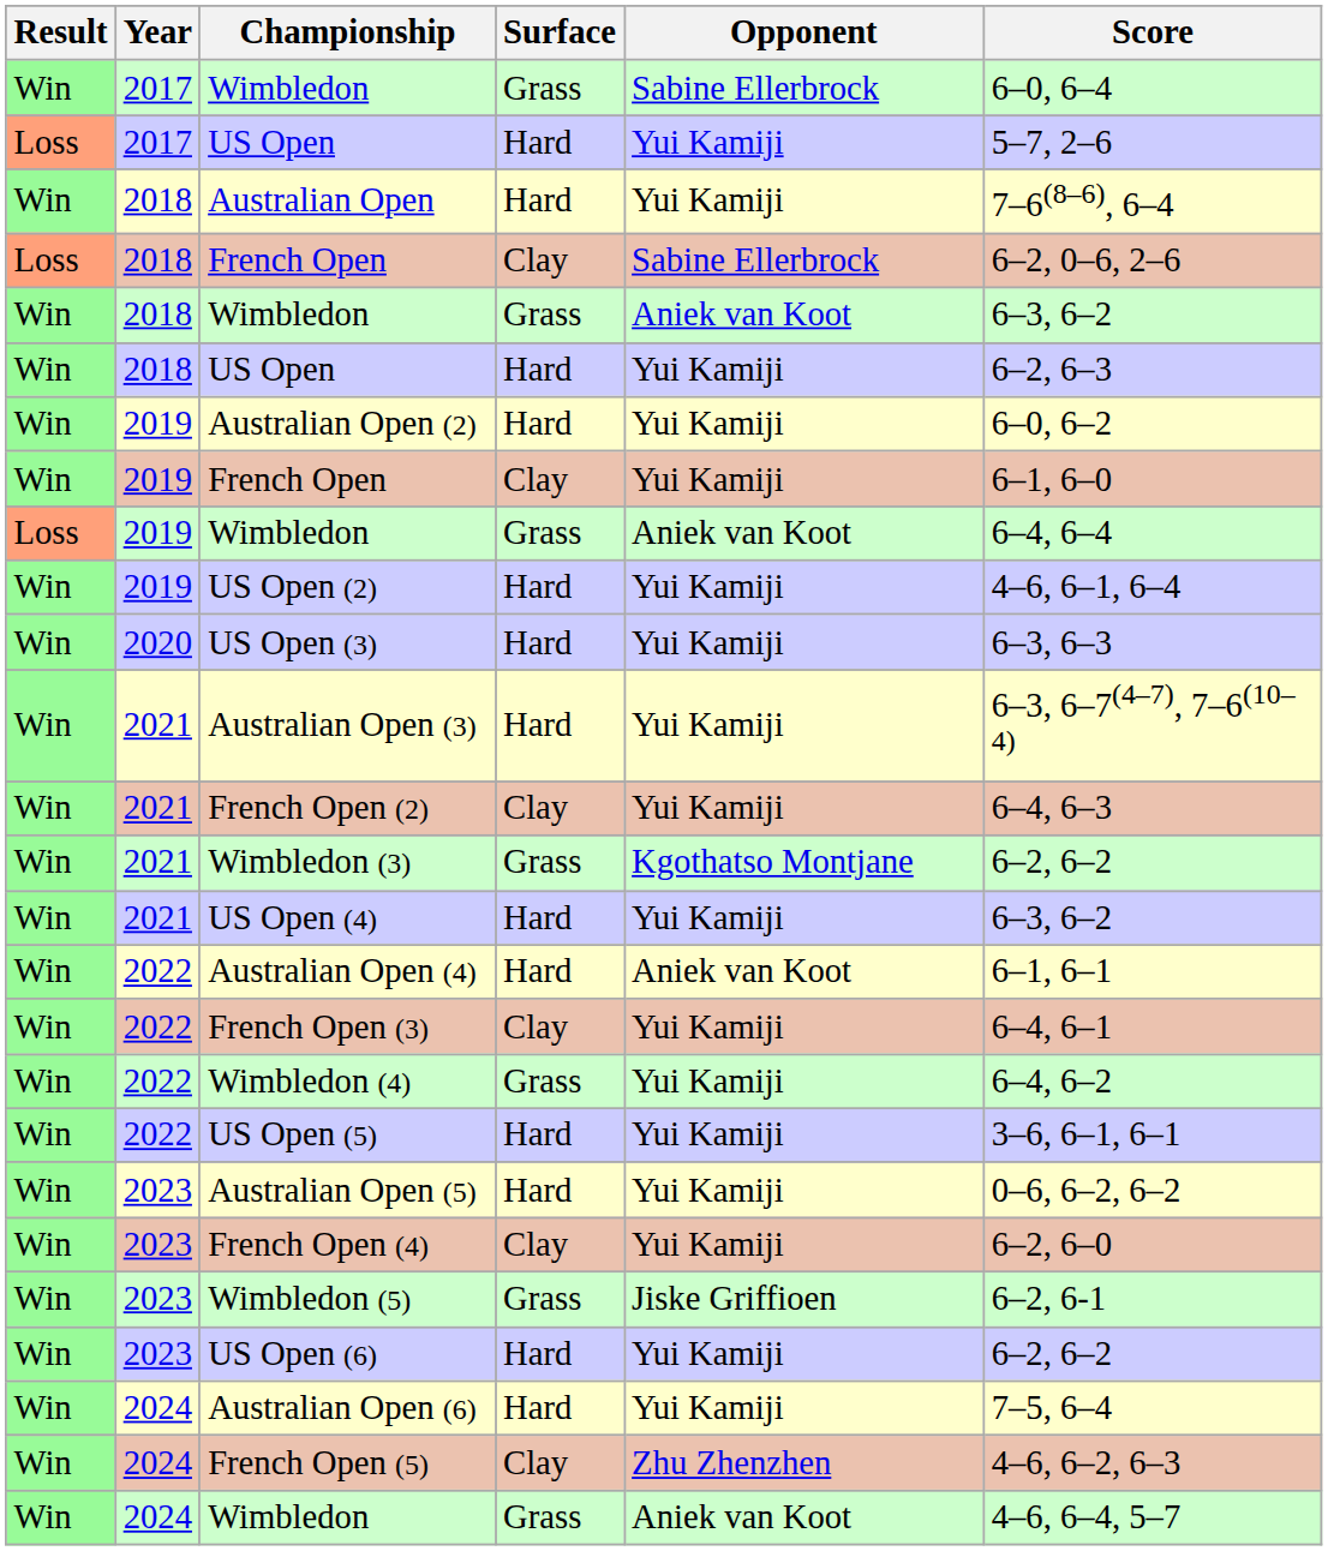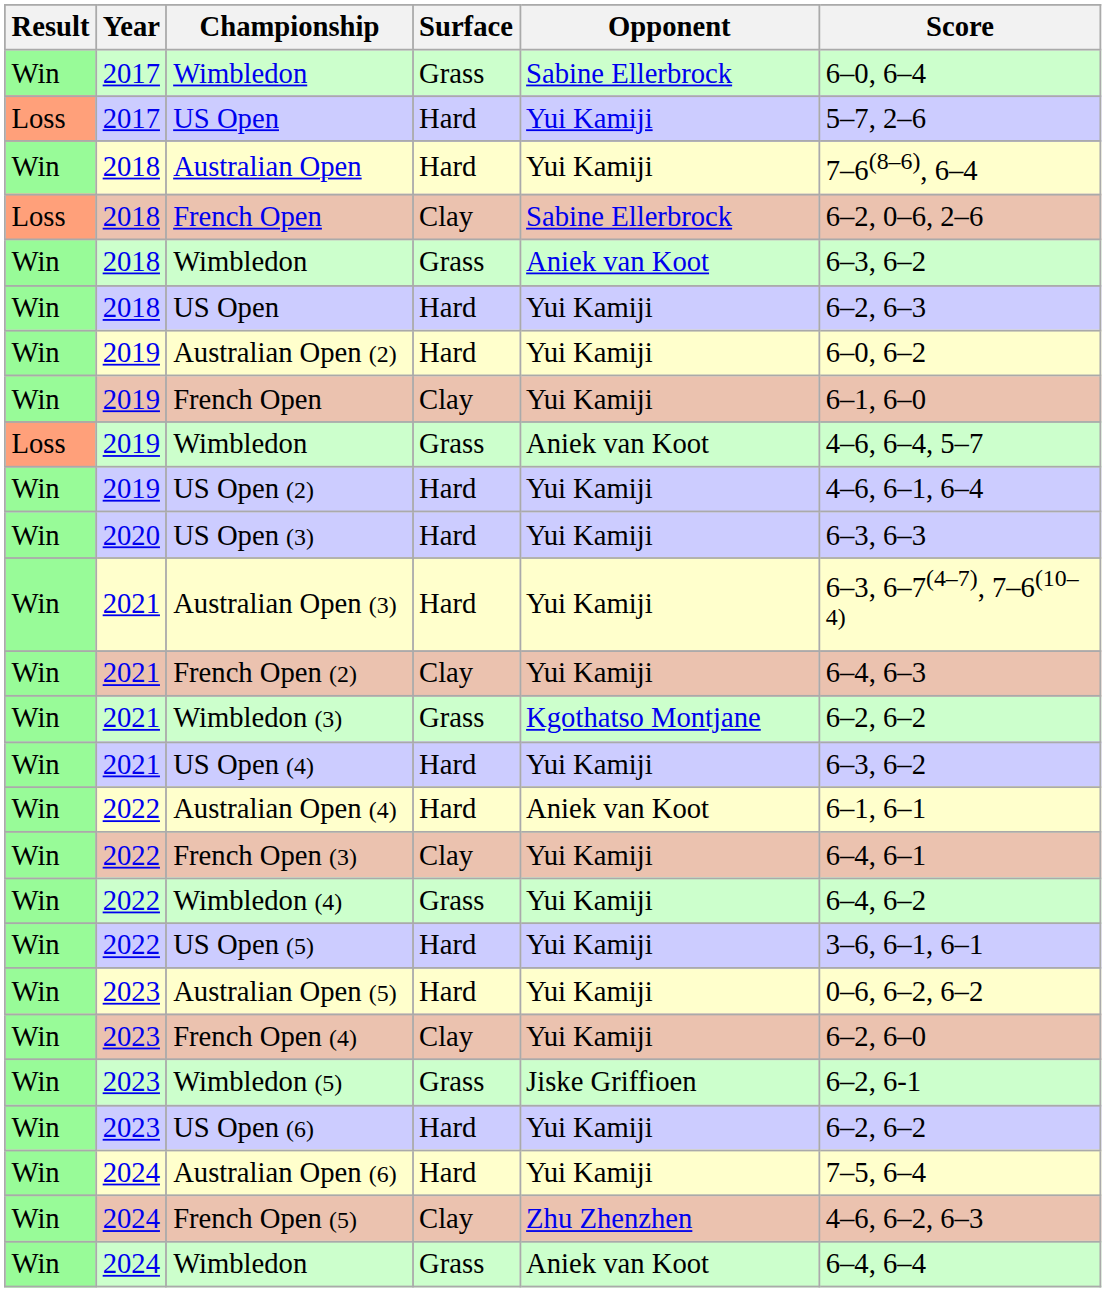2019 / Wimbledon | Score: 6–4, 6–4 -> 4–6, 6–4, 5–7
2024 / Wimbledon | Score: 4–6, 6–4, 5–7 -> 6–4, 6–4
